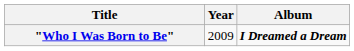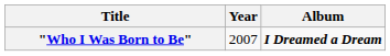"Who I Was Born to Be" | Year: 2009 -> 2007
